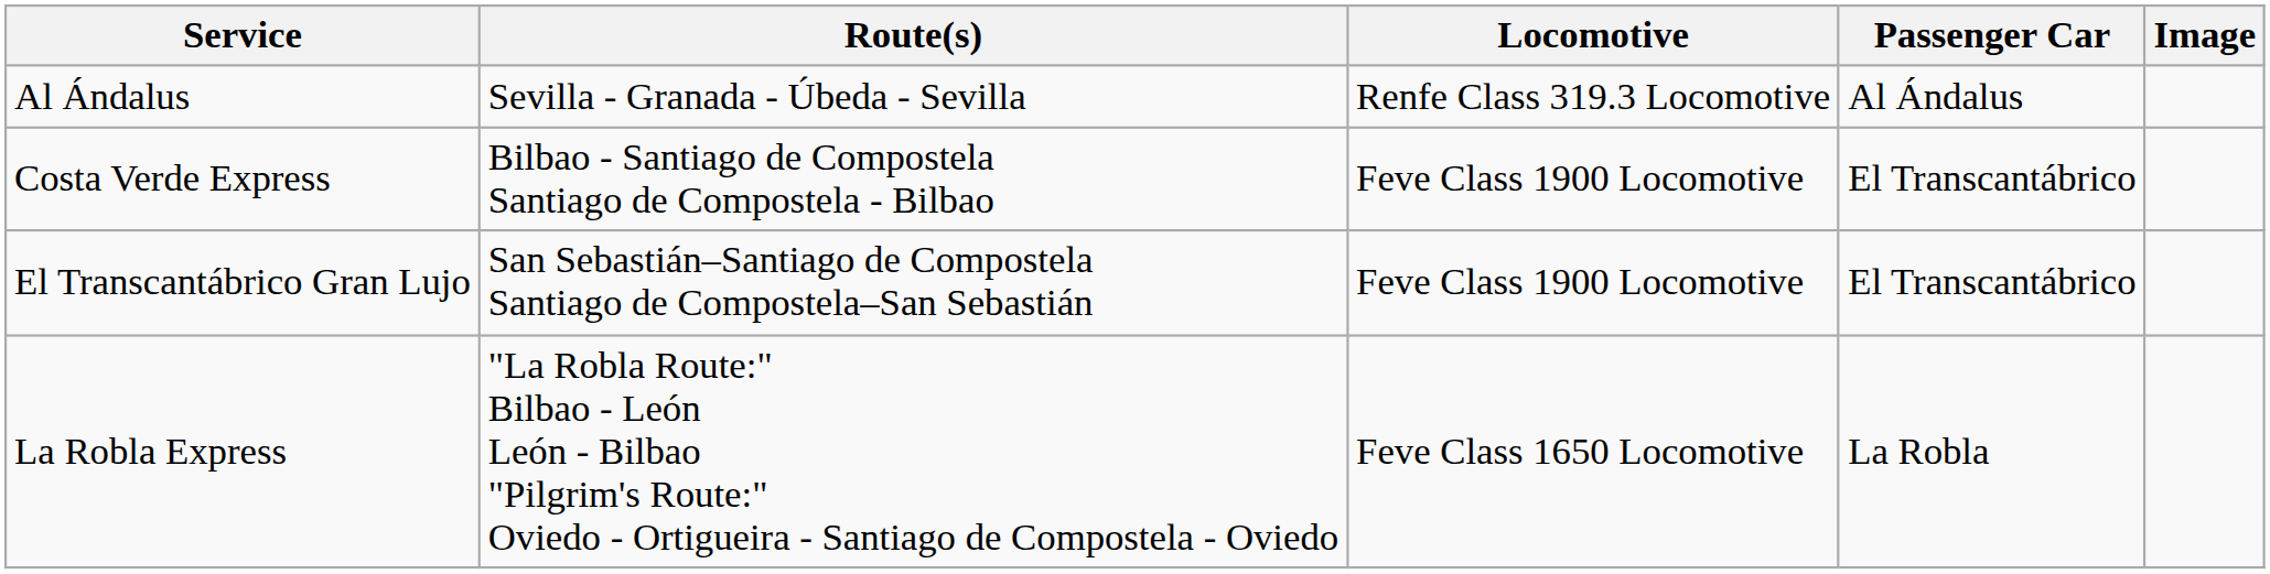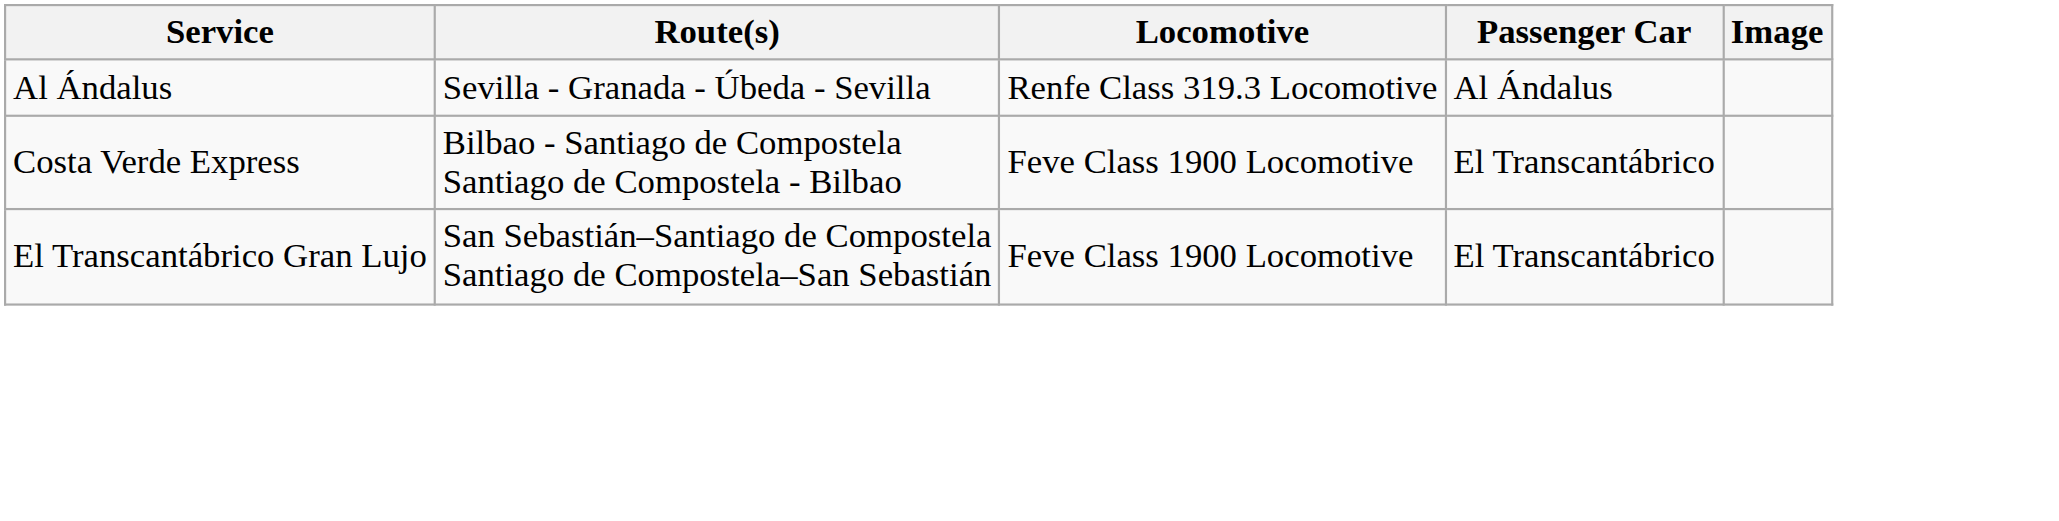- row: La Robla Express | "La Robla Route:" Bilbao - León León - Bilbao "Pilgrim's Route:" Oviedo - Ortigueira - Santiago de Compostela - Oviedo | Feve Class 1650 Locomotive | La Robla
